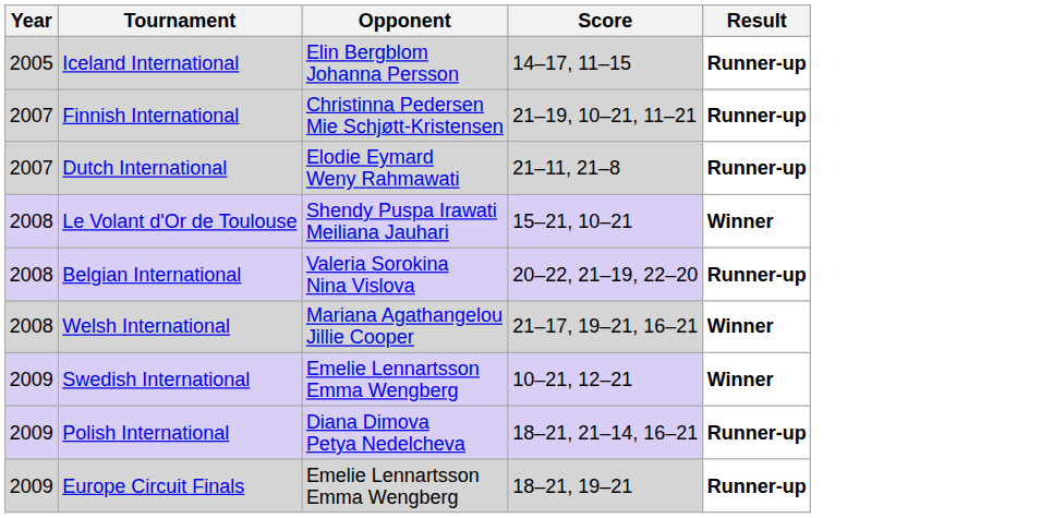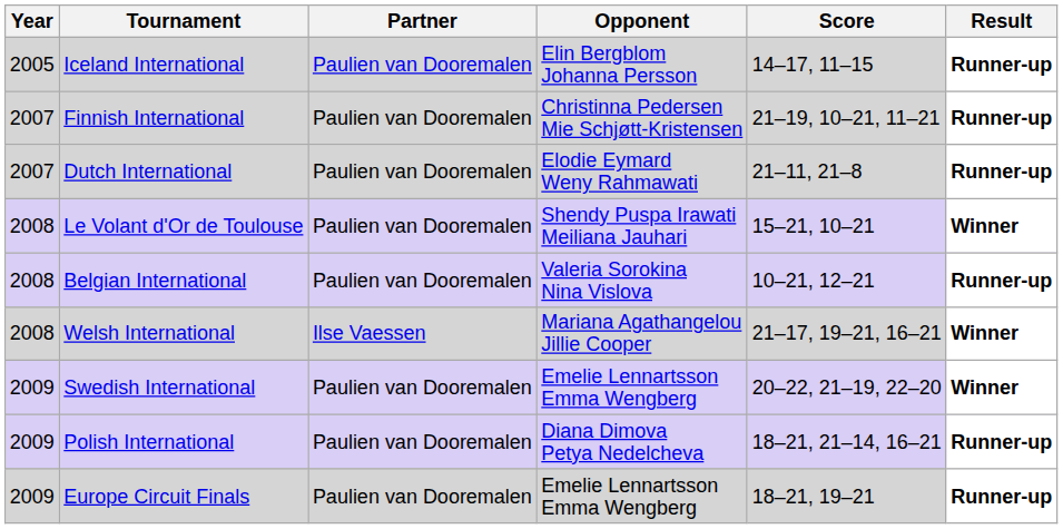+ column: Partner | Paulien van Dooremalen | Paulien van Dooremalen | Paulien van Dooremalen | Paulien van Dooremalen | Paulien van Dooremalen | Ilse Vaessen | Paulien van Dooremalen | Paulien van Dooremalen | Paulien van Dooremalen
Belgian International | Score: 20–22, 21–19, 22–20 -> 10–21, 12–21
Swedish International | Score: 10–21, 12–21 -> 20–22, 21–19, 22–20
